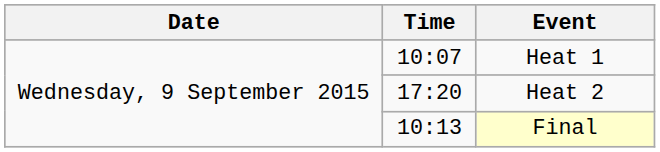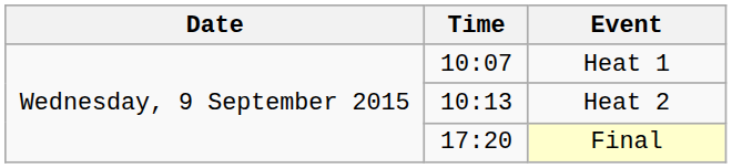Heat 2 | Time: 17:20 -> 10:13
Final | Time: 10:13 -> 17:20
